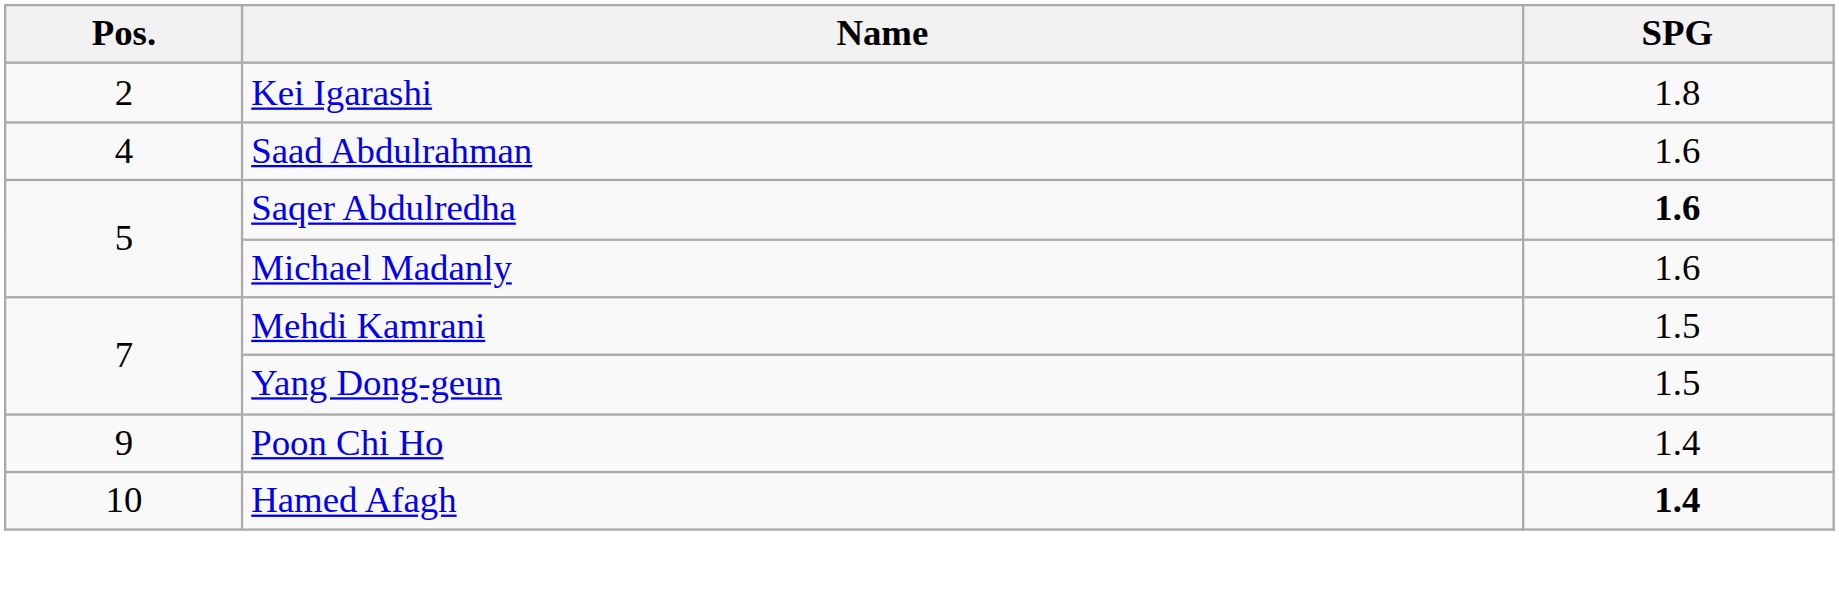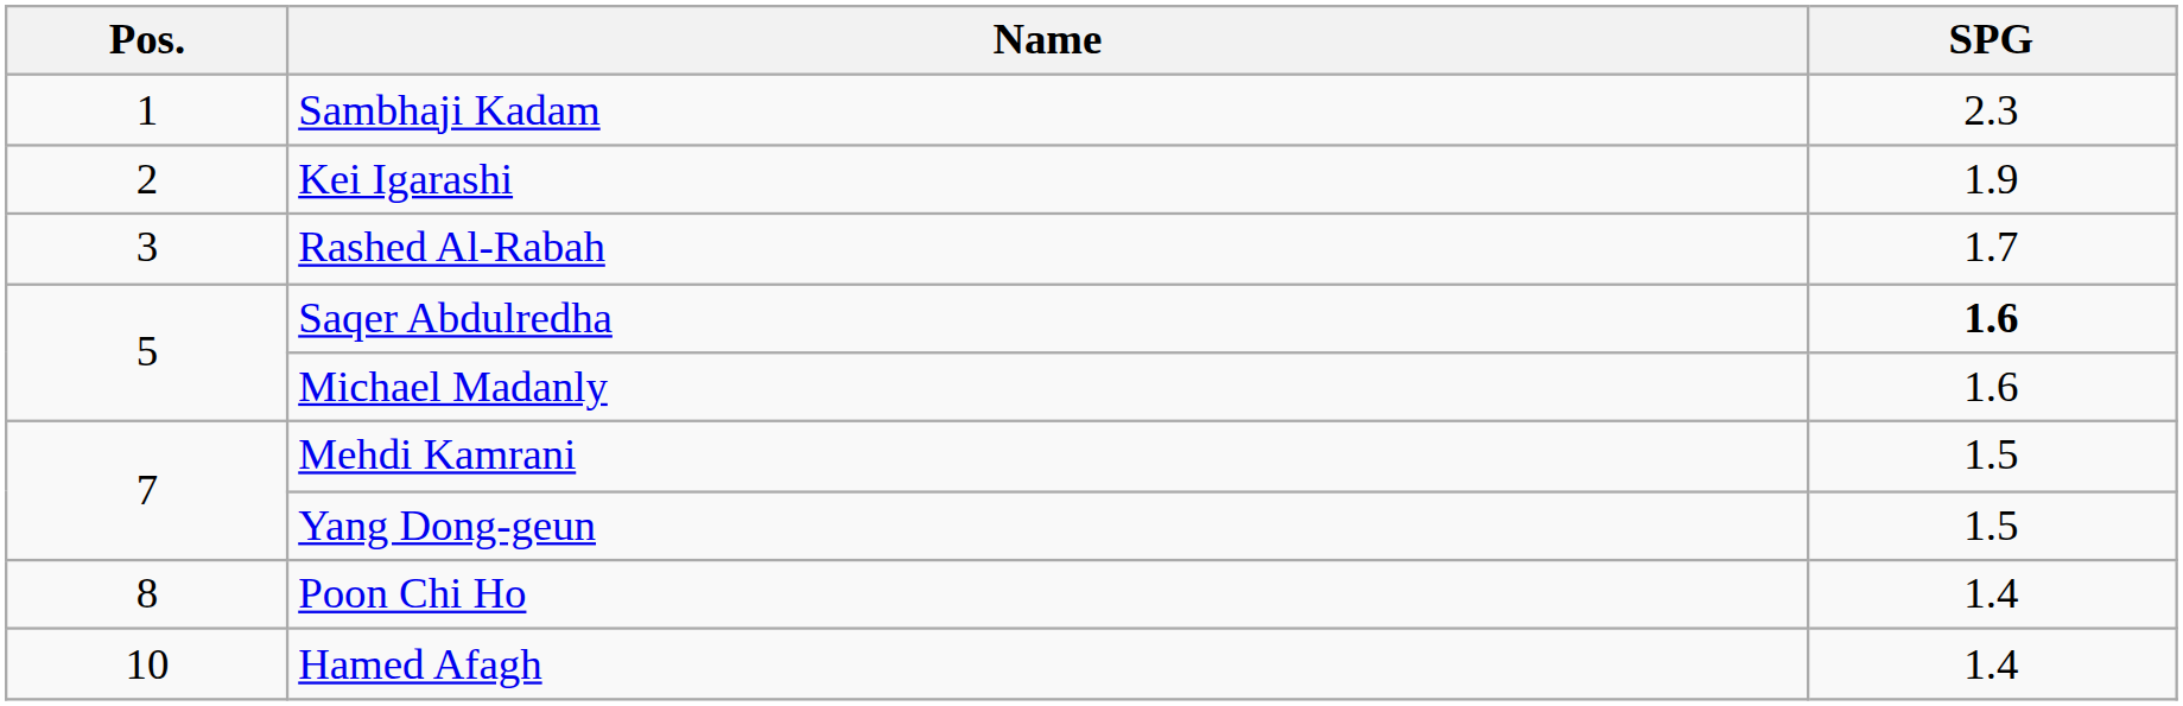+ row: 1 | Sambhaji Kadam | 2.3
Kei Igarashi | SPG: 1.8 -> 1.9
+ row: 3 | Rashed Al-Rabah | 1.7
- row: 4 | Saad Abdulrahman | 1.6
Poon Chi Ho | Pos.: 9 -> 8
Hamed Afagh | SPG: bold -> normal
